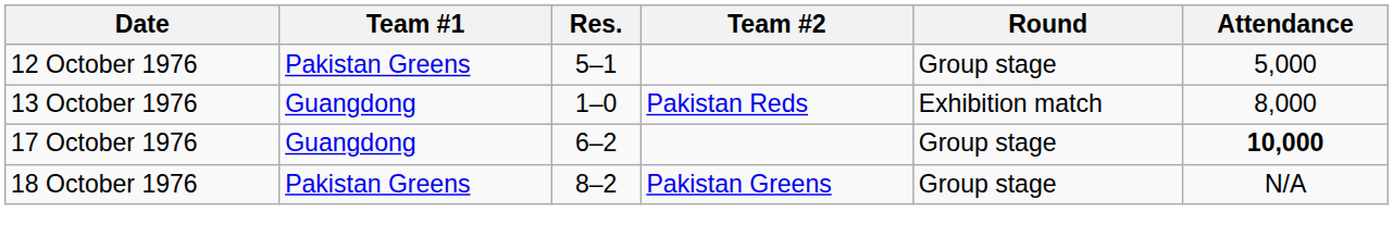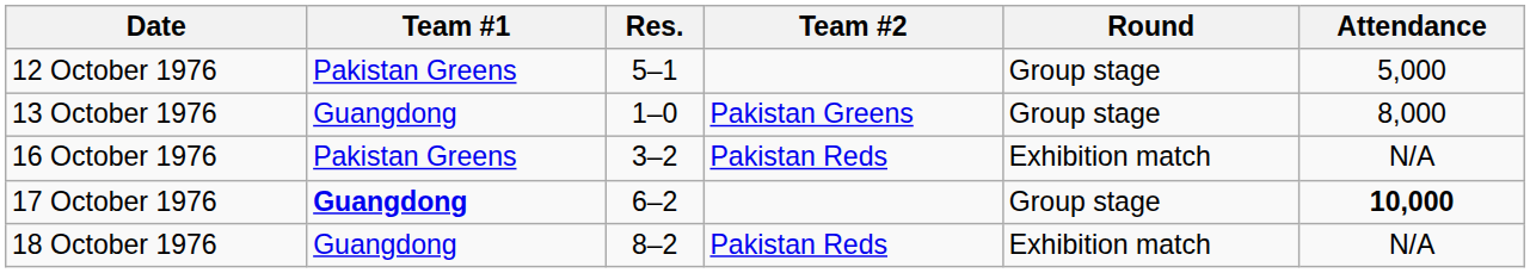13 October 1976 | Team #2: Pakistan Reds -> Pakistan Greens
13 October 1976 | Round: Exhibition match -> Group stage
+ row: 16 October 1976 | Pakistan Greens | 3–2 | Pakistan Reds | Exhibition match | N/A
17 October 1976 | Team #1: normal -> bold
18 October 1976 | Team #1: Pakistan Greens -> Guangdong
18 October 1976 | Team #2: Pakistan Greens -> Pakistan Reds
18 October 1976 | Round: Group stage -> Exhibition match
